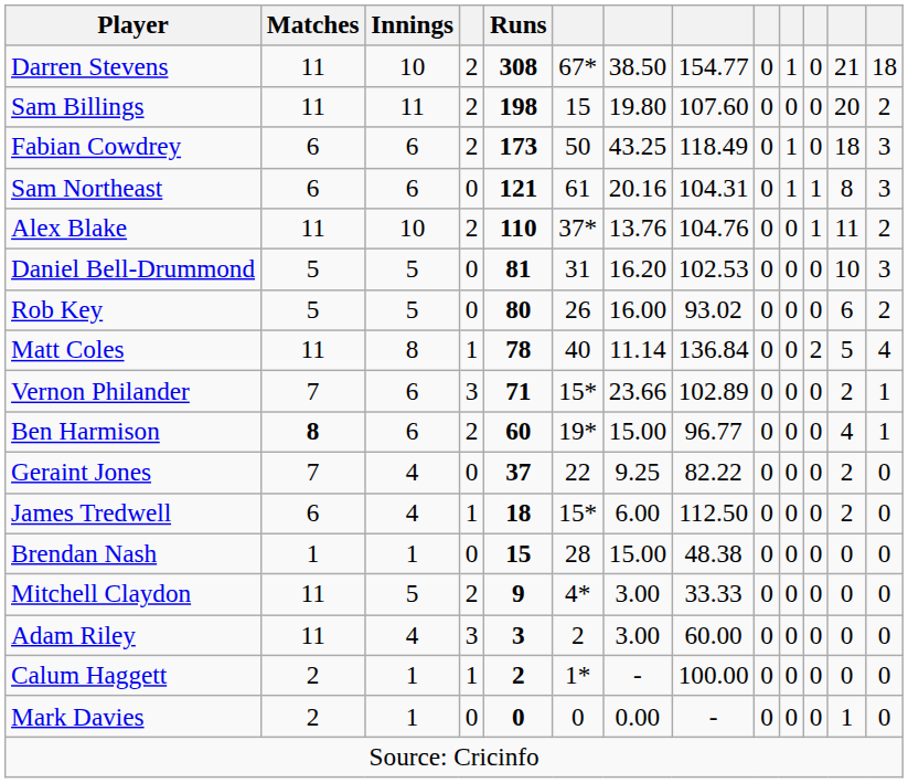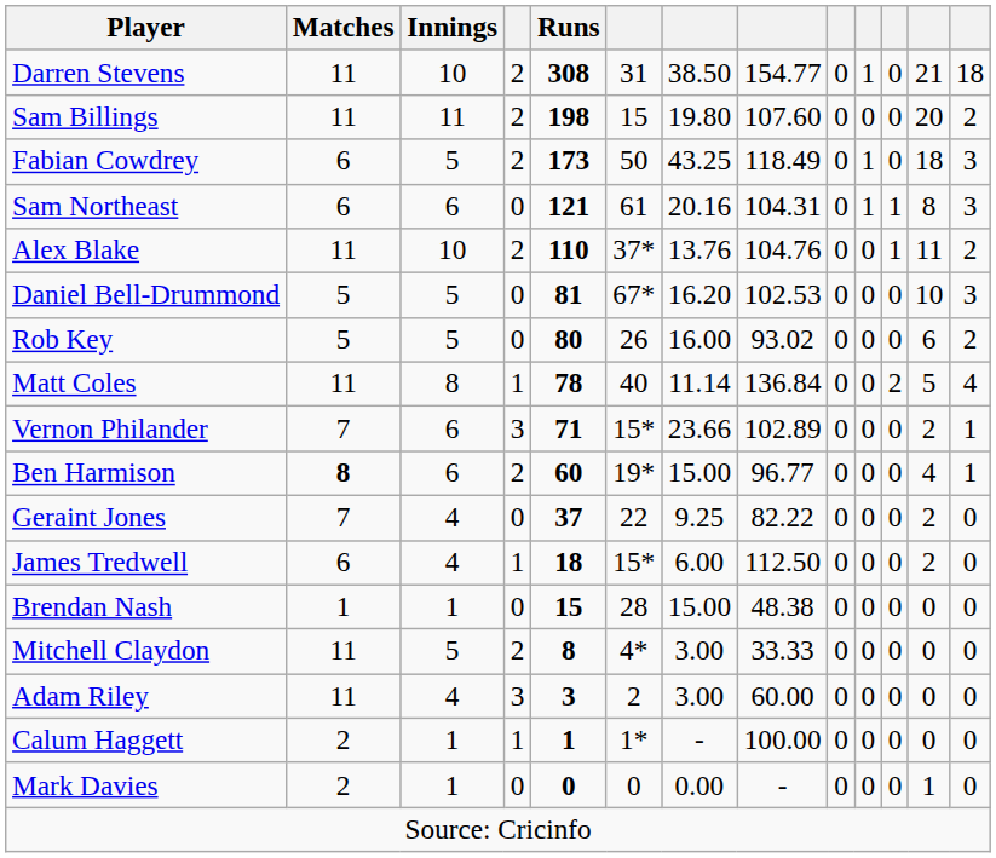Darren Stevens | column 6: 67* -> 31
Fabian Cowdrey | Innings: 6 -> 5
Daniel Bell-Drummond | column 6: 31 -> 67*
Mitchell Claydon | Runs: 9 -> 8
Calum Haggett | Runs: 2 -> 1
